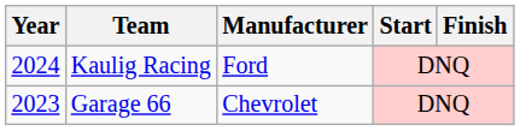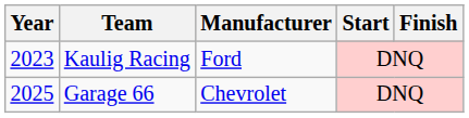Kaulig Racing | Year: 2024 -> 2023
Garage 66 | Year: 2023 -> 2025
